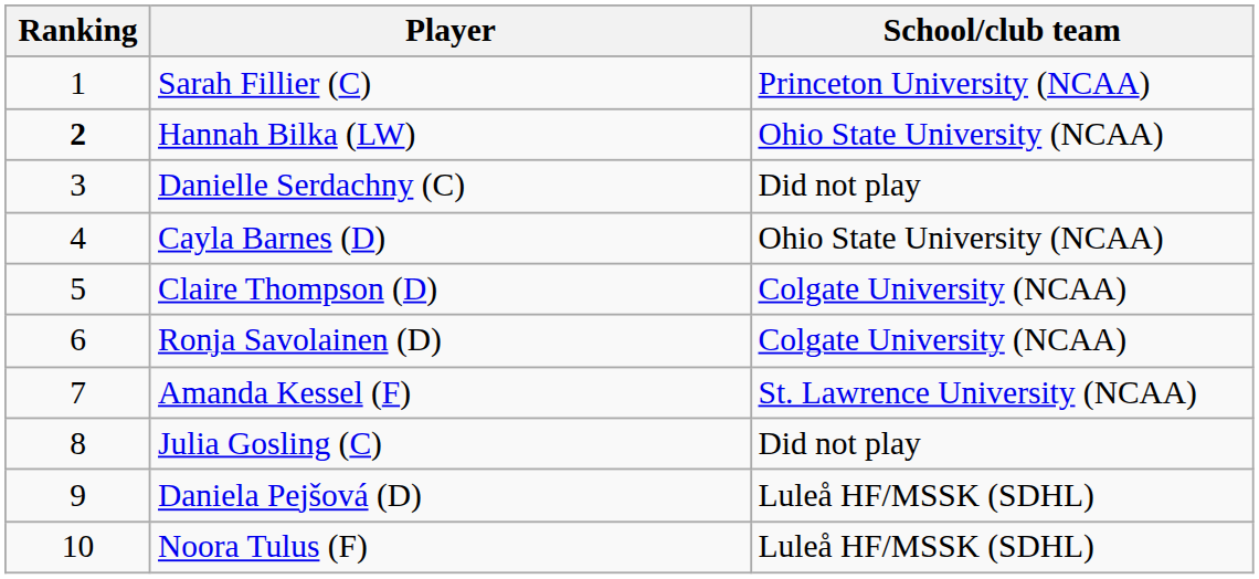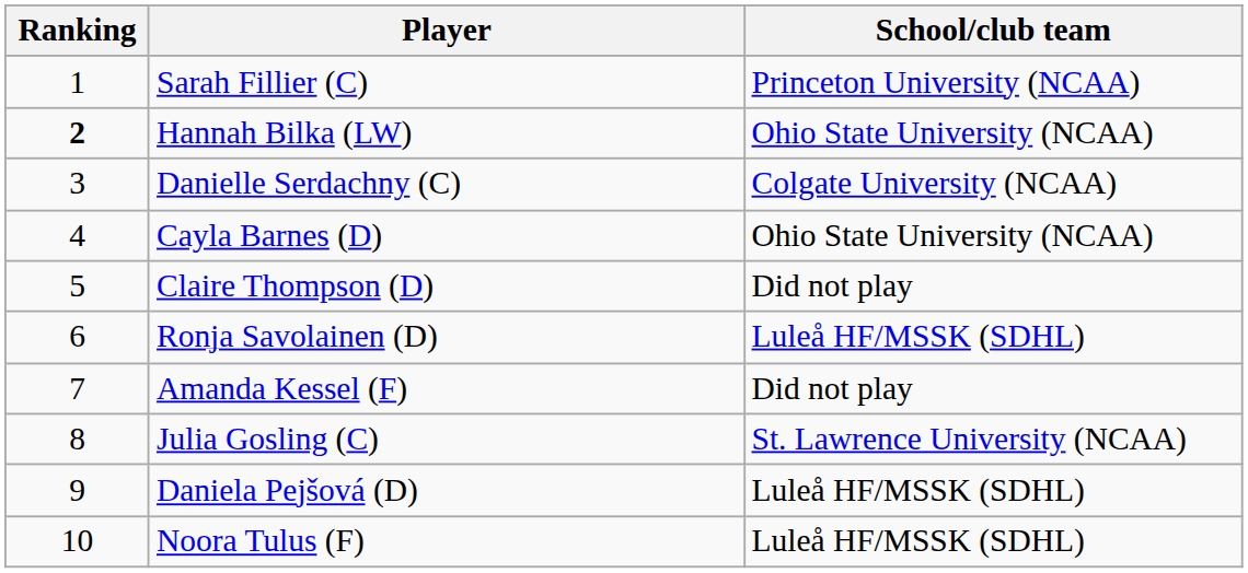Danielle Serdachny (C) | School/club team: Did not play -> Colgate University (NCAA)
Claire Thompson (D) | School/club team: Colgate University (NCAA) -> Did not play
Ronja Savolainen (D) | School/club team: Colgate University (NCAA) -> Luleå HF/MSSK (SDHL)
Amanda Kessel (F) | School/club team: St. Lawrence University (NCAA) -> Did not play
Julia Gosling (C) | School/club team: Did not play -> St. Lawrence University (NCAA)
